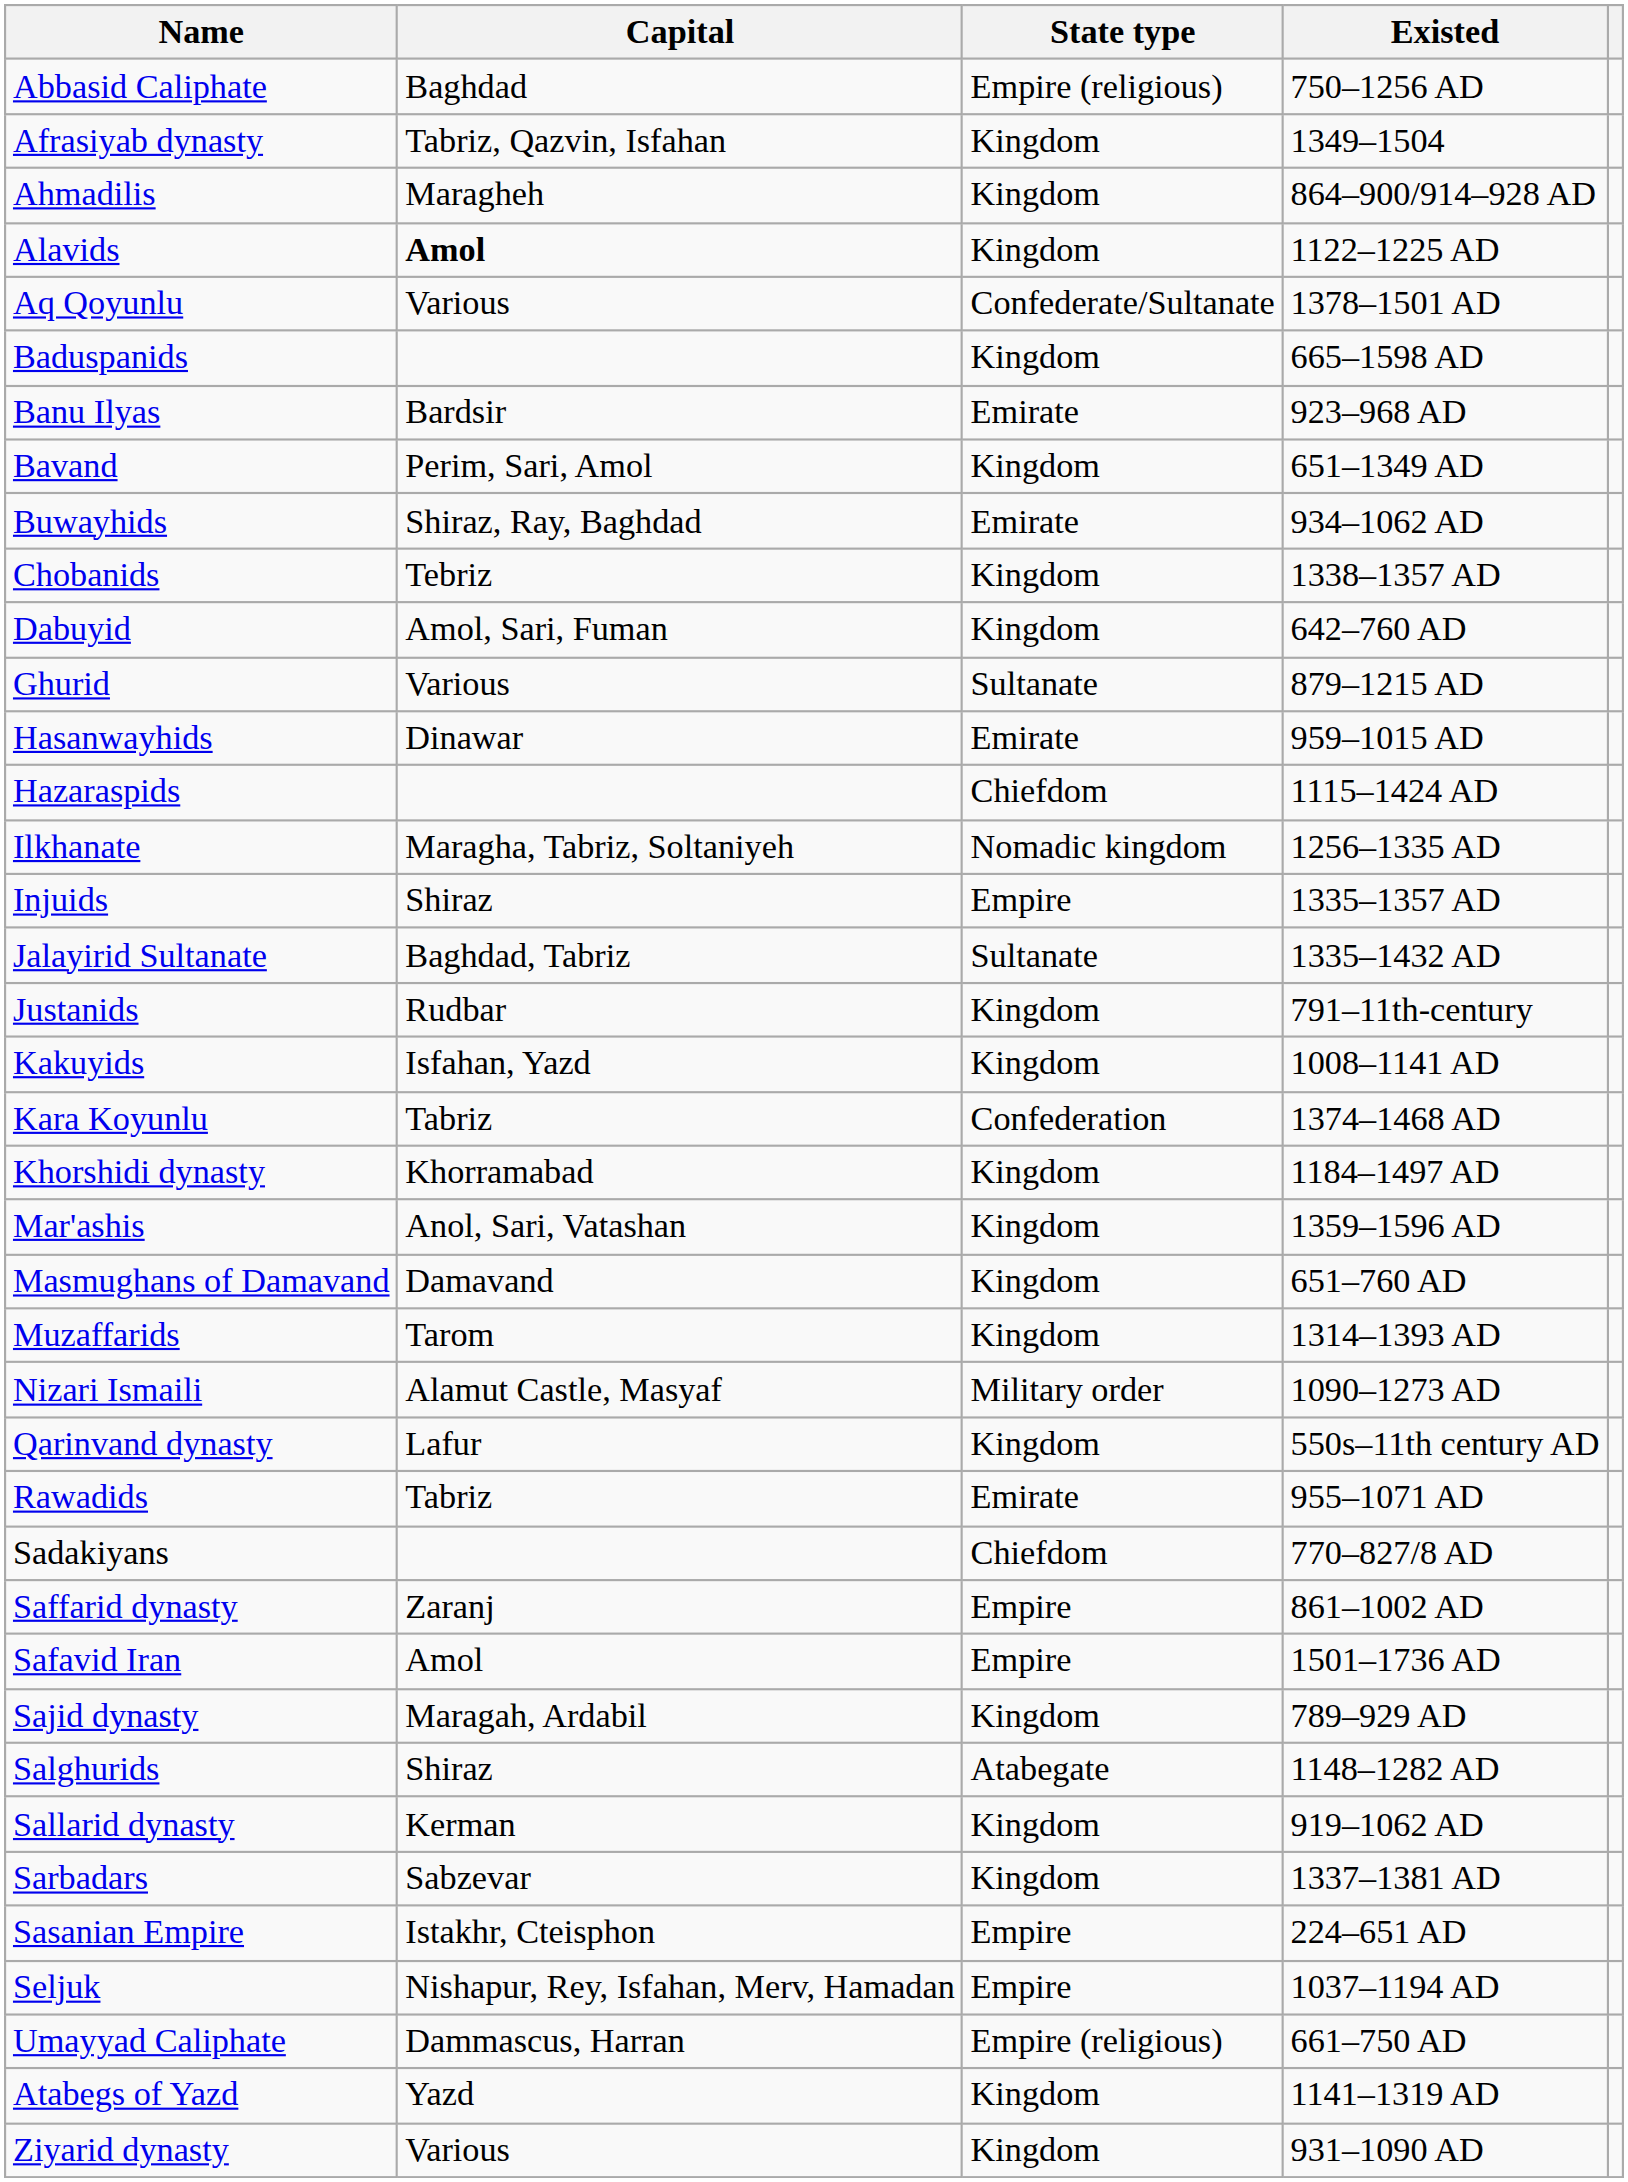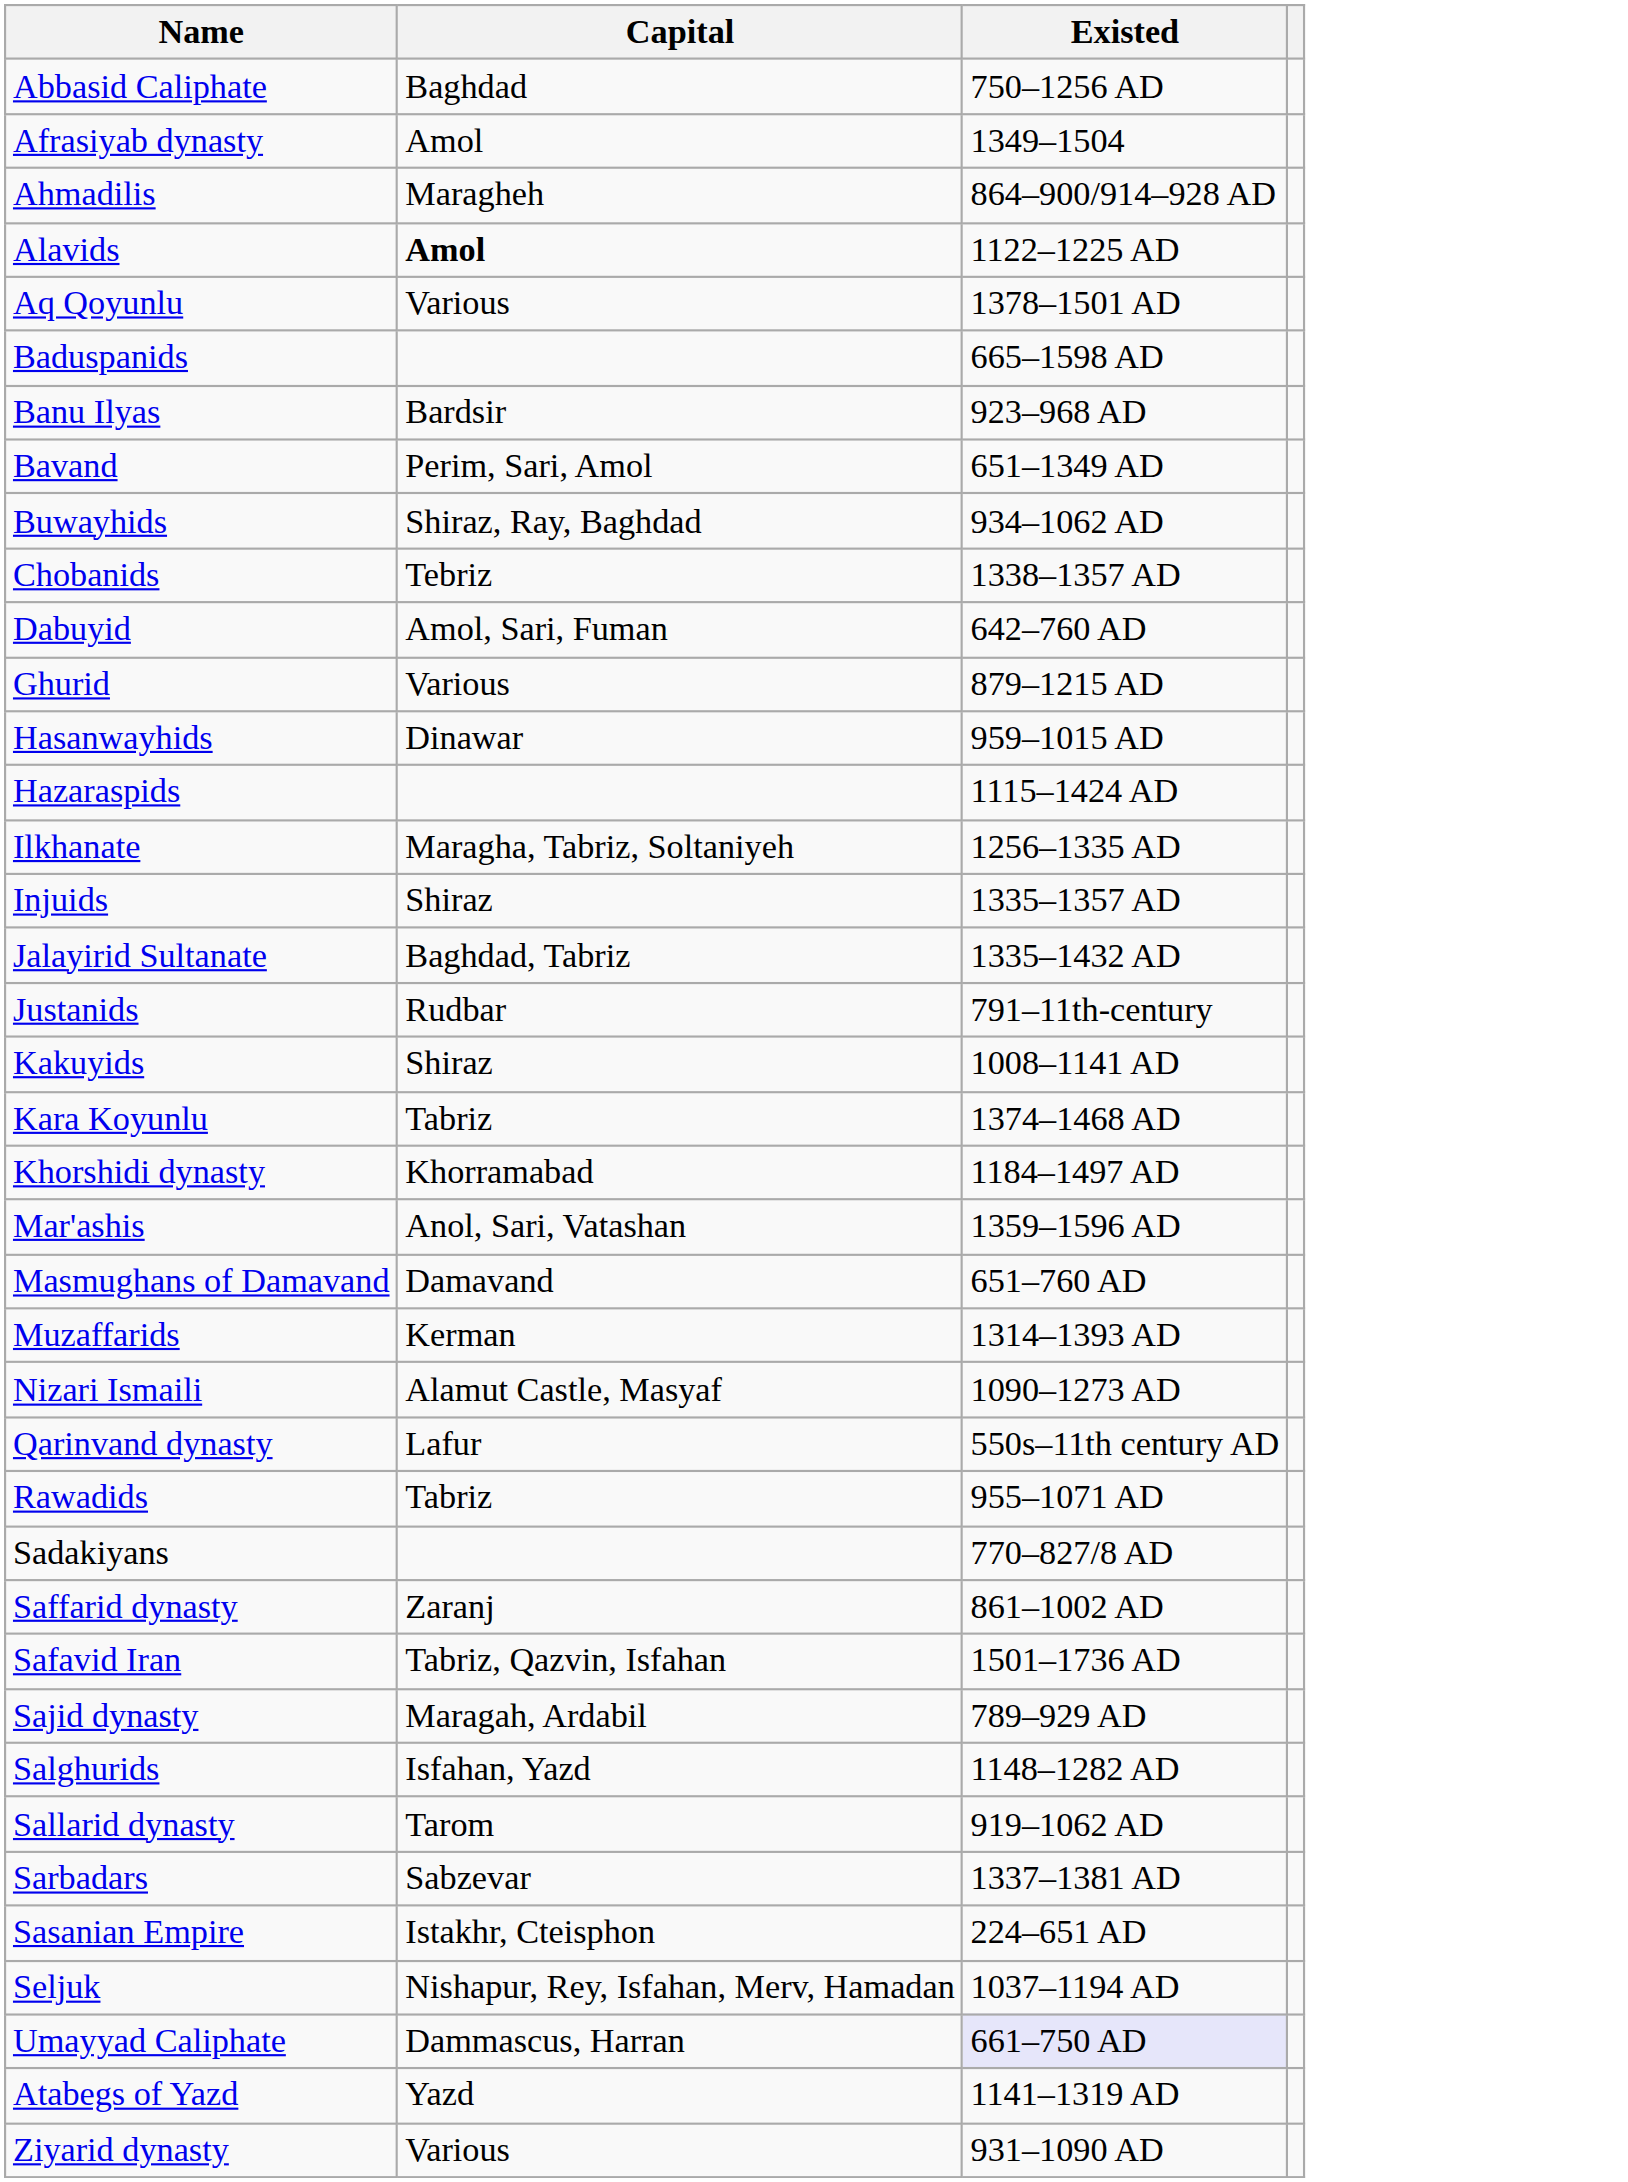- column: State type | Empire (religious) | Kingdom | Kingdom | Kingdom | Confederate/Sultanate | Kingdom | Emirate | Kingdom | Emirate | Kingdom | Kingdom | Sultanate | Emirate | Chiefdom | Nomadic kingdom | Empire | Sultanate | Kingdom | Kingdom | Confederation | Kingdom | Kingdom | Kingdom | Kingdom | Military order | Kingdom | Emirate | Chiefdom | Empire | Empire | Kingdom | Atabegate | Kingdom | Kingdom | Empire | Empire | Empire (religious) | Kingdom | Kingdom
Afrasiyab dynasty | Capital: Tabriz, Qazvin, Isfahan -> Amol
Kakuyids | Capital: Isfahan, Yazd -> Shiraz
Muzaffarids | Capital: Tarom -> Kerman
Safavid Iran | Capital: Amol -> Tabriz, Qazvin, Isfahan
Salghurids | Capital: Shiraz -> Isfahan, Yazd
Sallarid dynasty | Capital: Kerman -> Tarom
Umayyad Caliphate | Existed: no background -> lavender background
